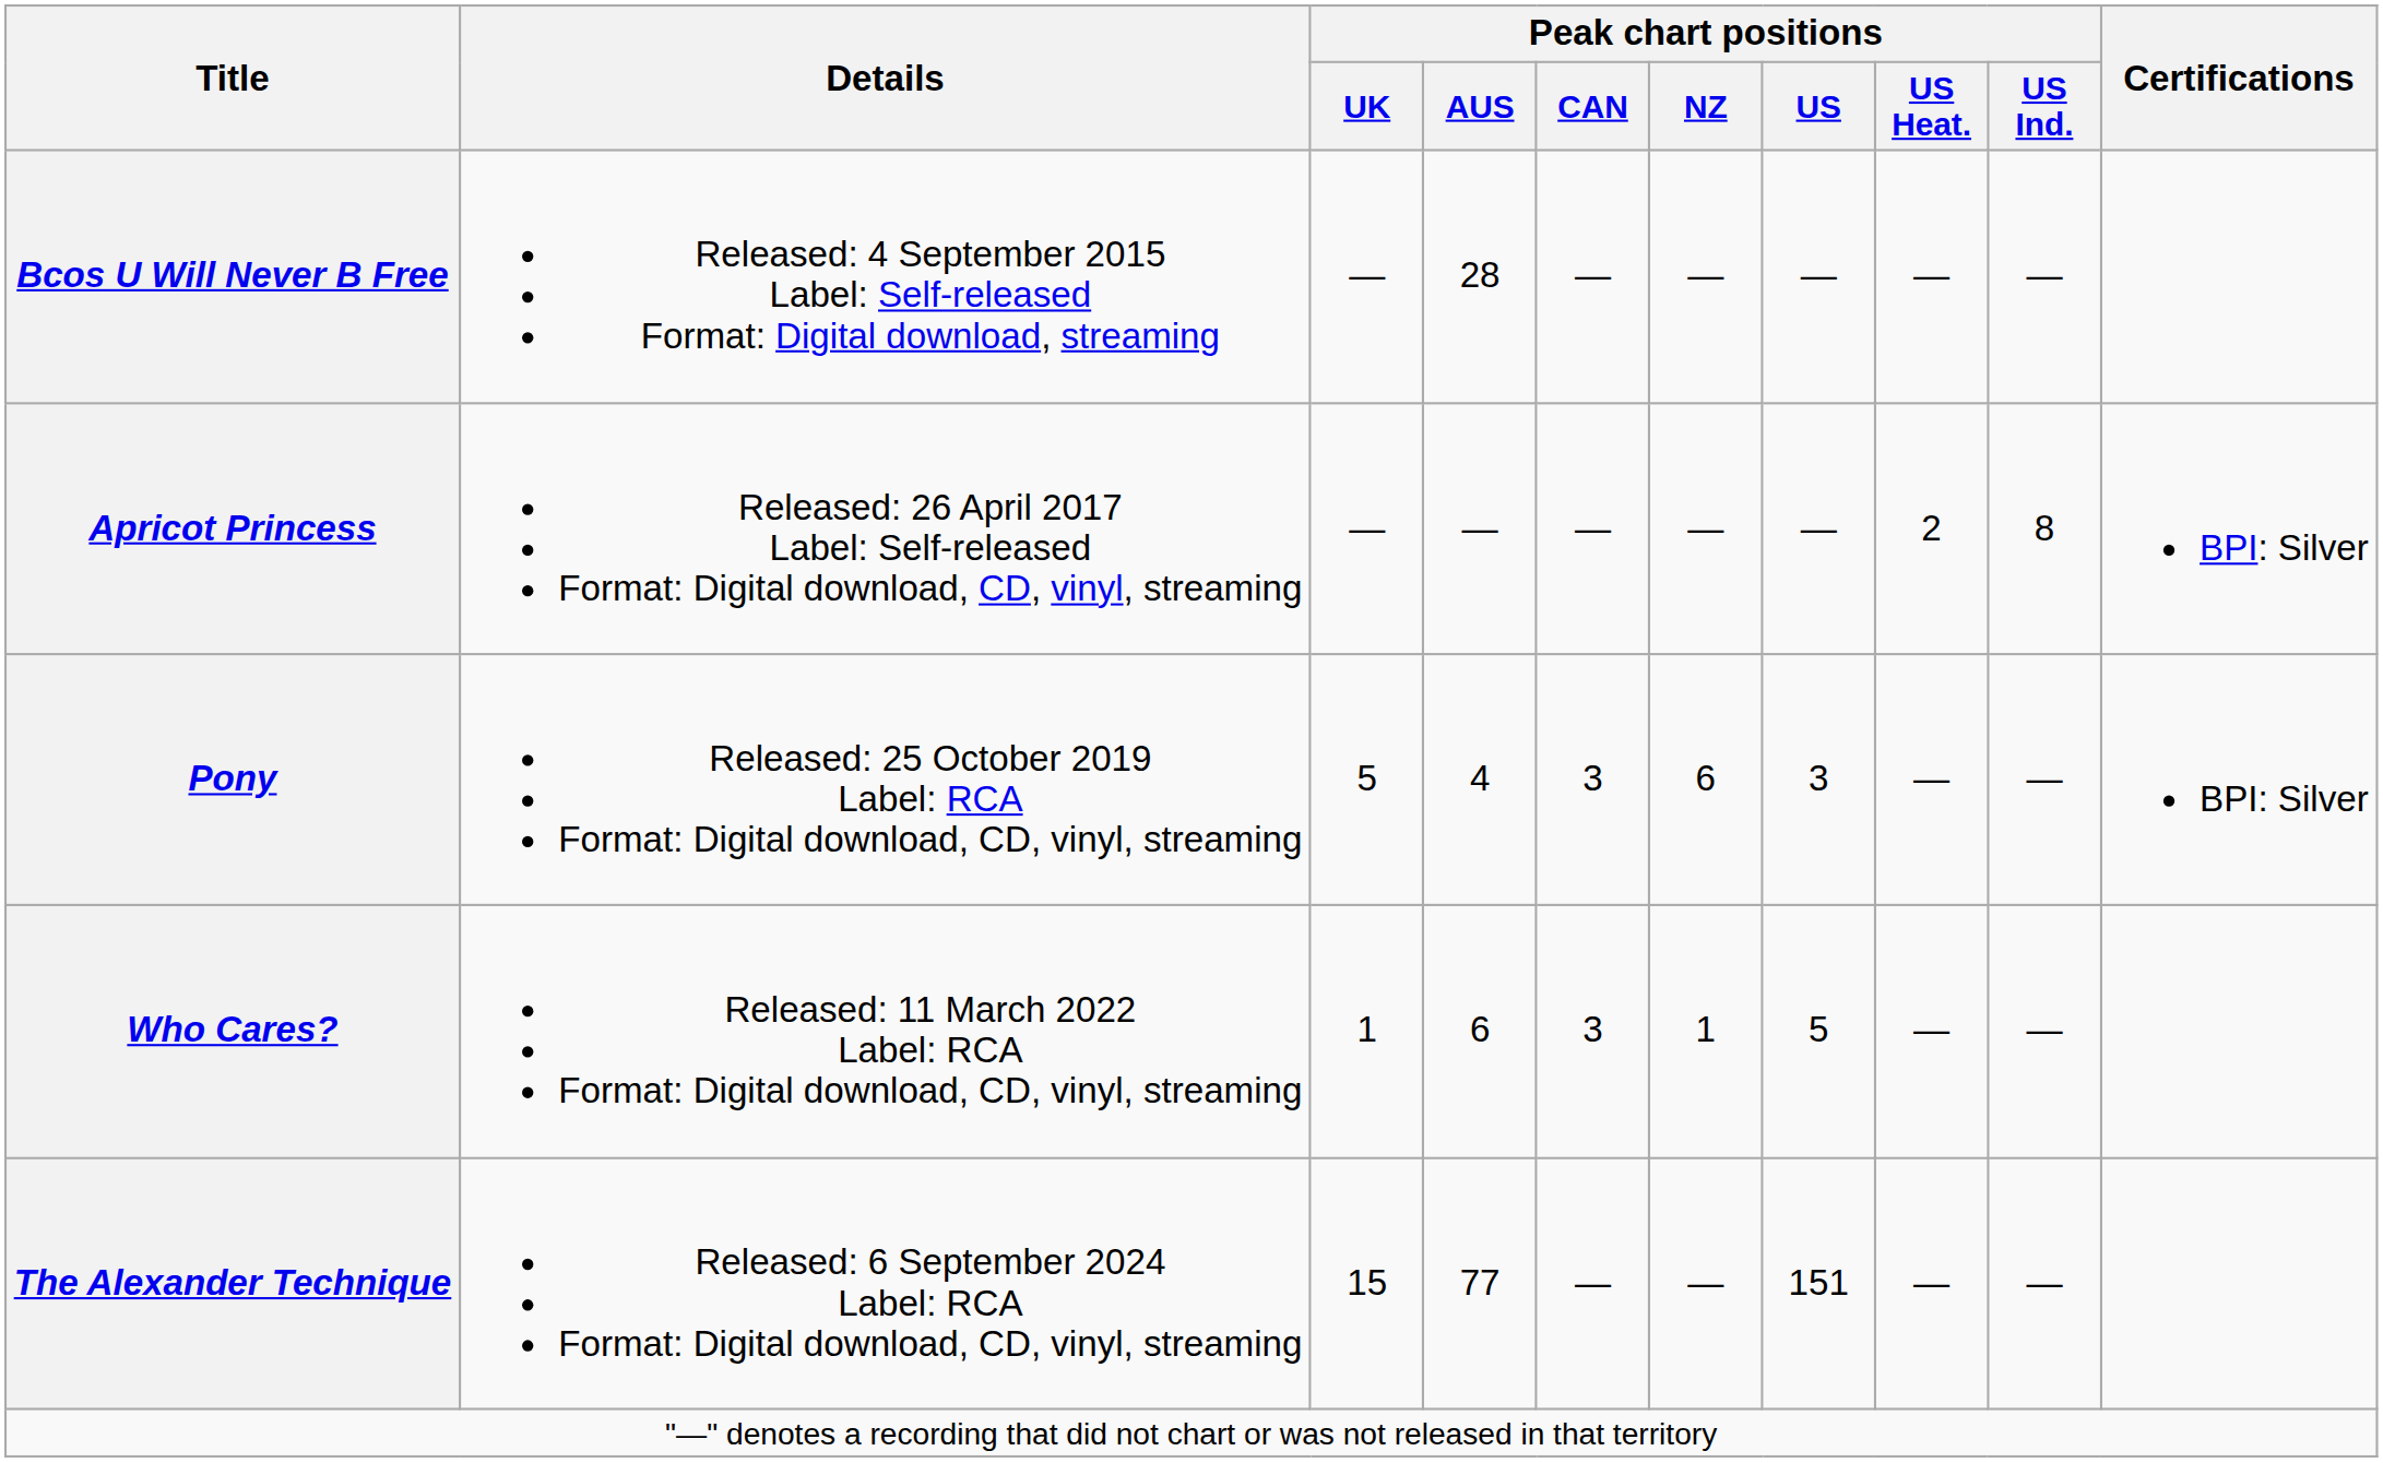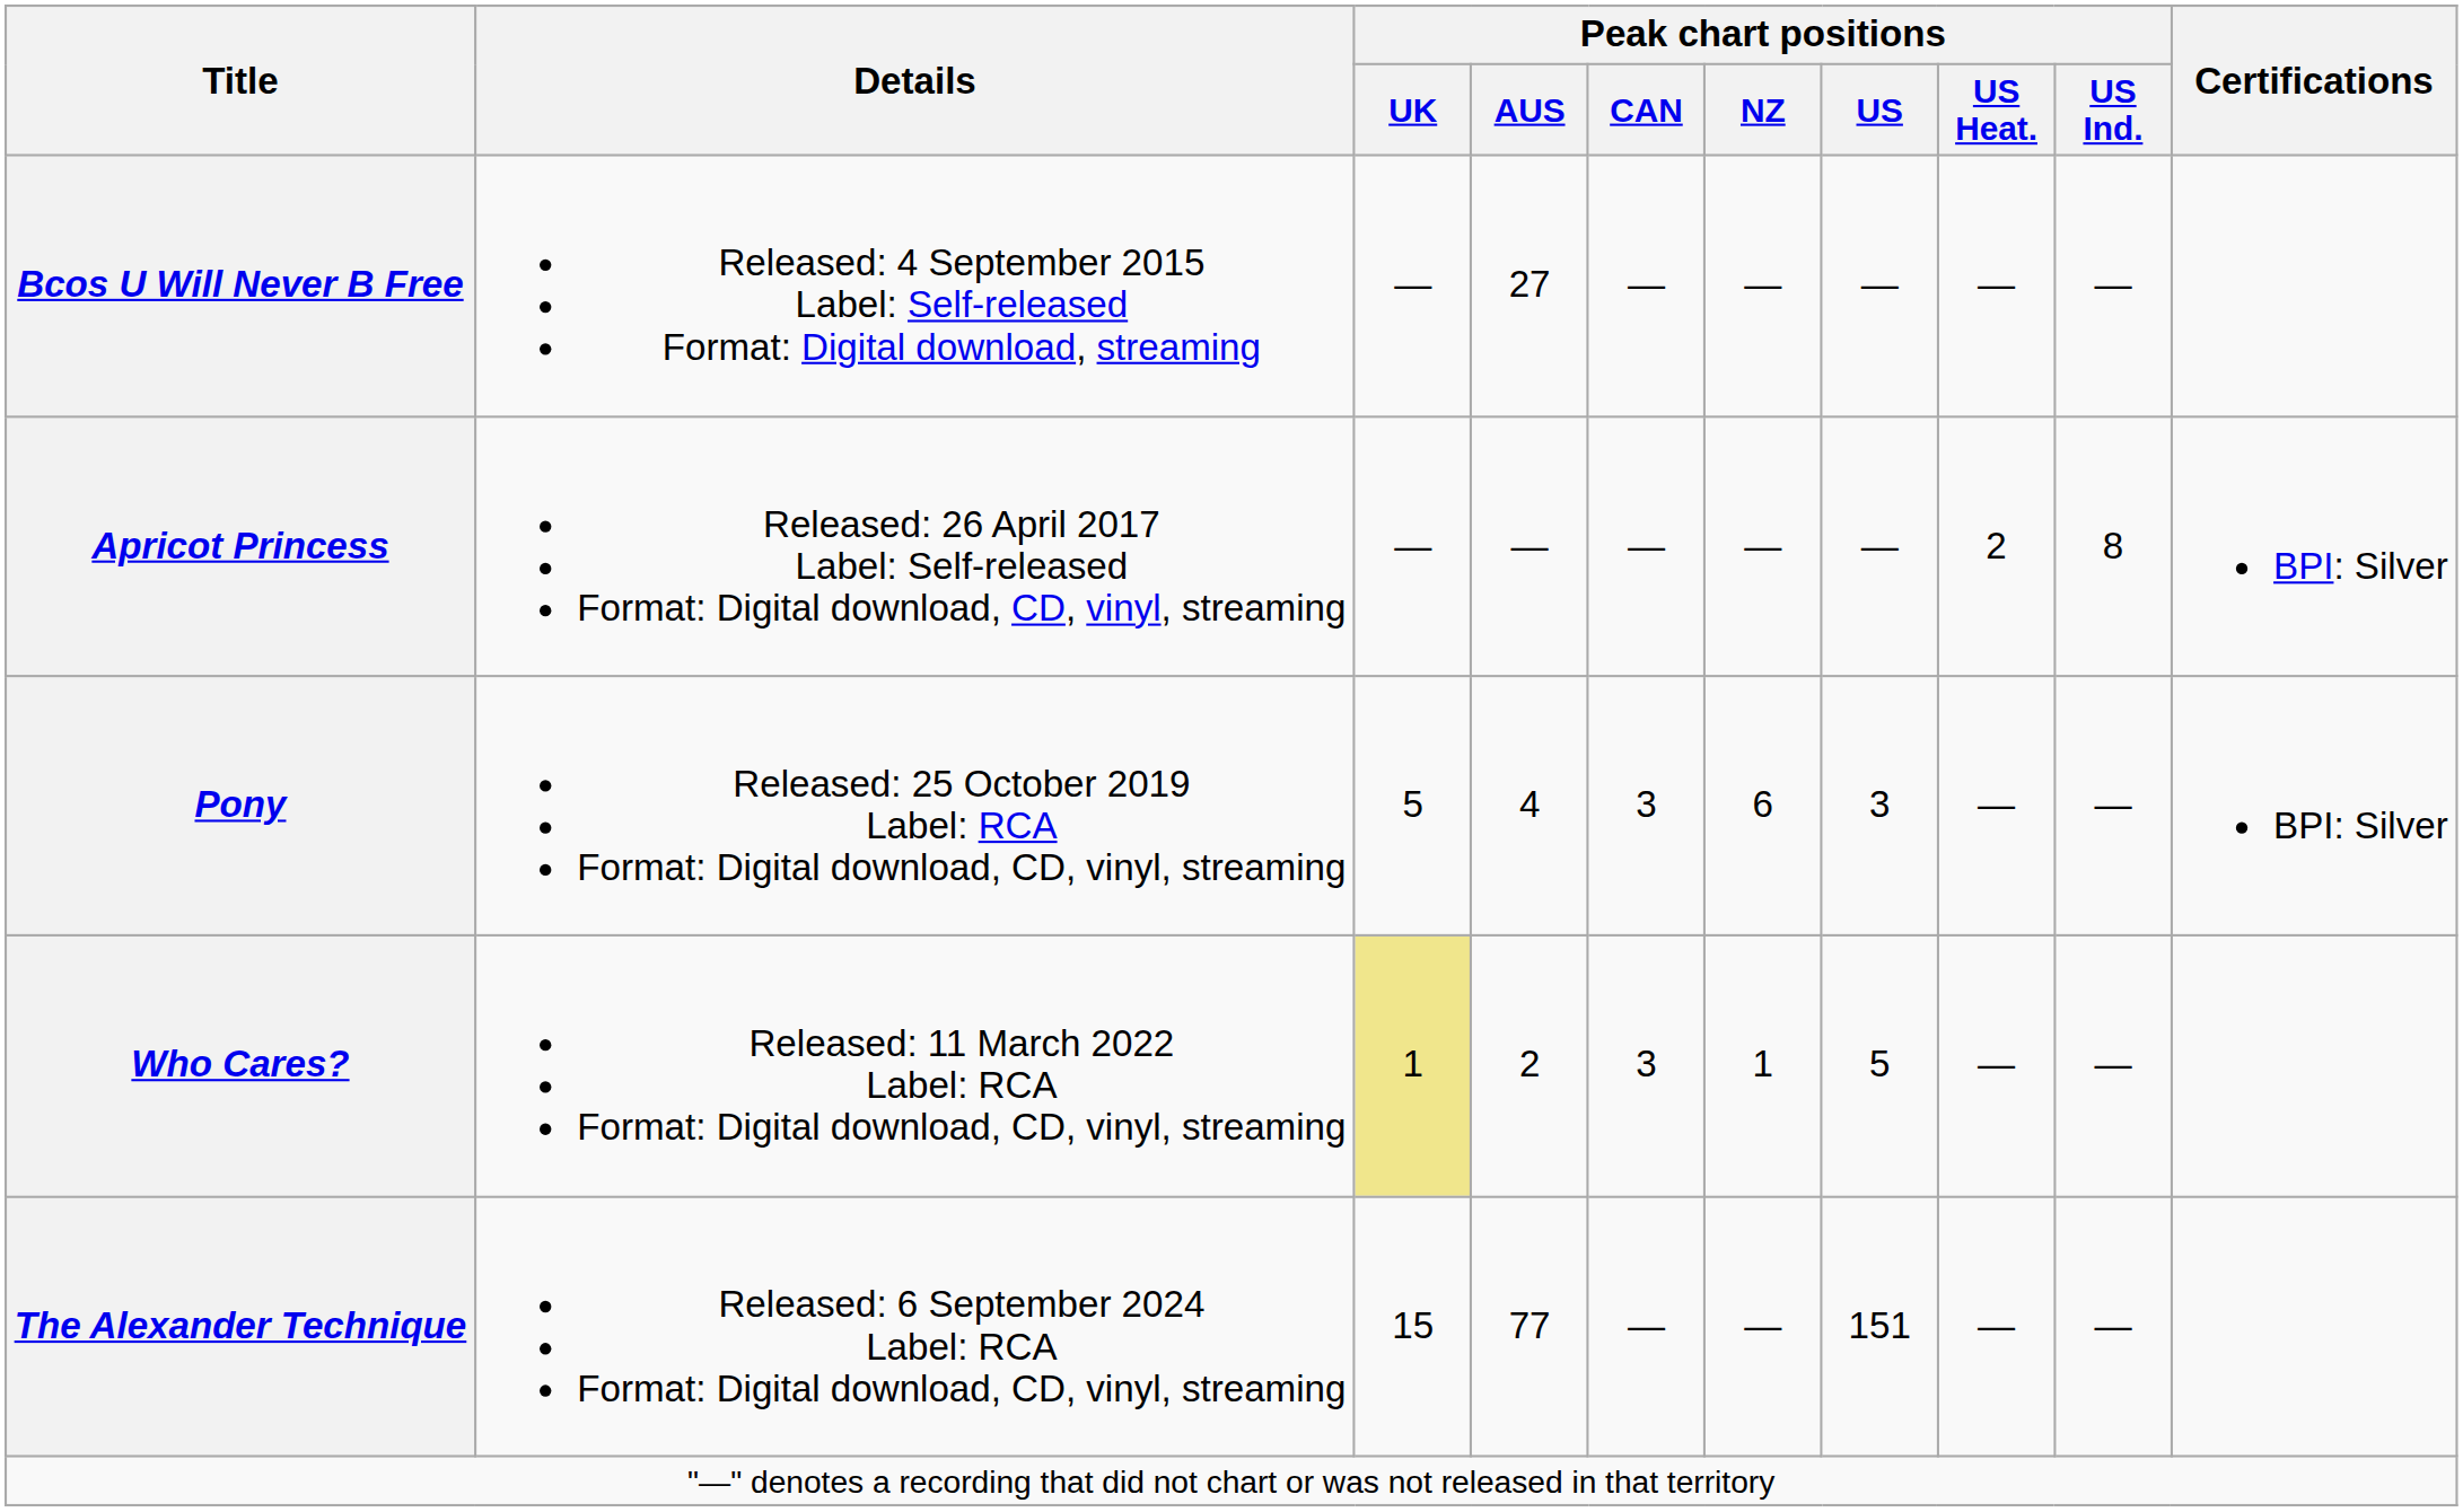Bcos U Will Never B Free | Peak chart positions / AUS: 28 -> 27
Who Cares? | Peak chart positions / UK: no background -> khaki background
Who Cares? | Peak chart positions / AUS: 6 -> 2
